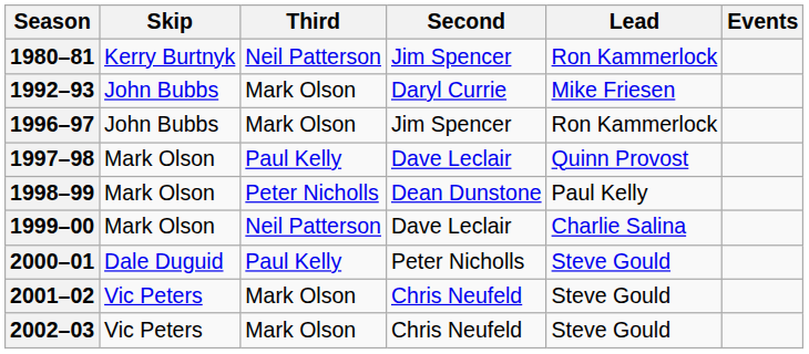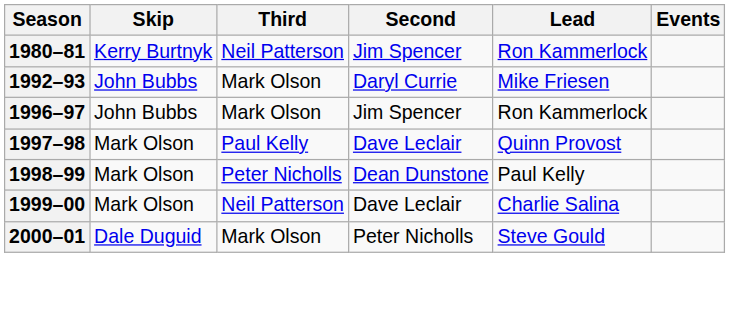2000–01 | Third: Paul Kelly -> Mark Olson
- row: 2001–02 | Vic Peters | Mark Olson | Chris Neufeld | Steve Gould
- row: 2002–03 | Vic Peters | Mark Olson | Chris Neufeld | Steve Gould
